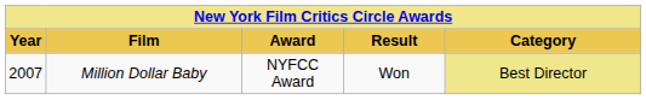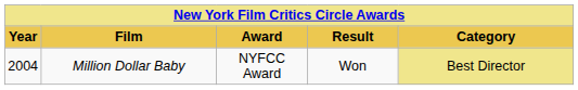Million Dollar Baby | Year: 2007 -> 2004
